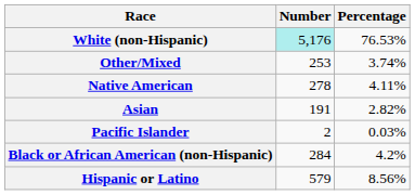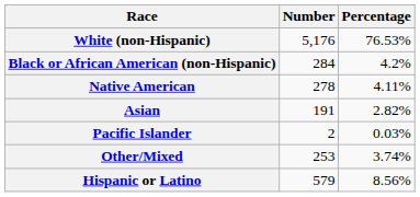White (non-Hispanic) | Number: paleturquoise background -> no background
rows swapped: Black or African American (non-Hispanic) <-> Other/Mixed
